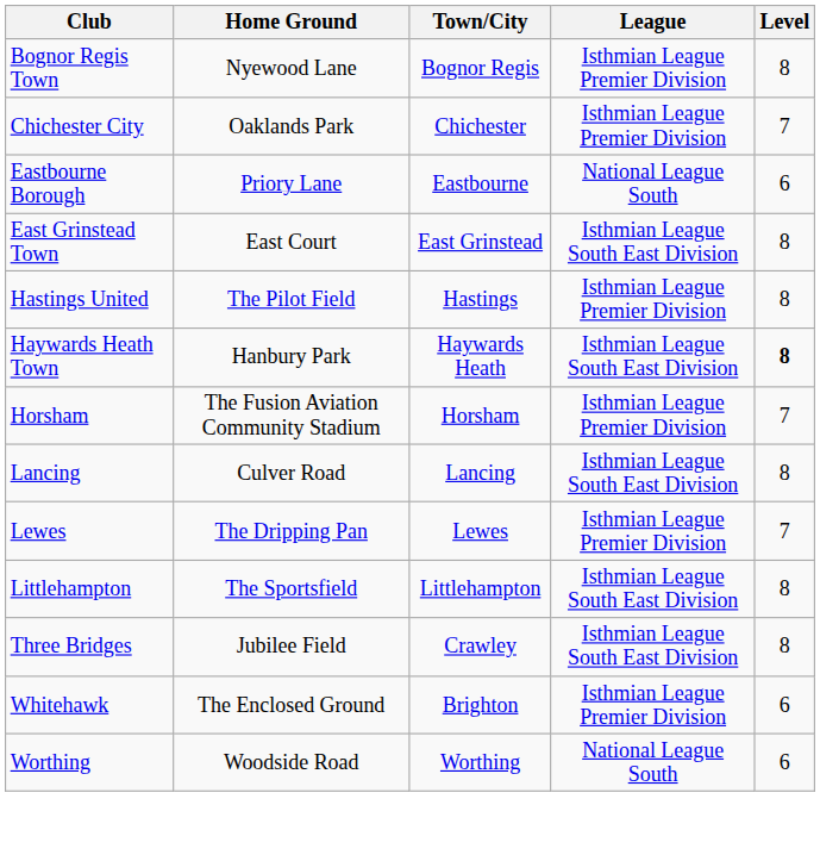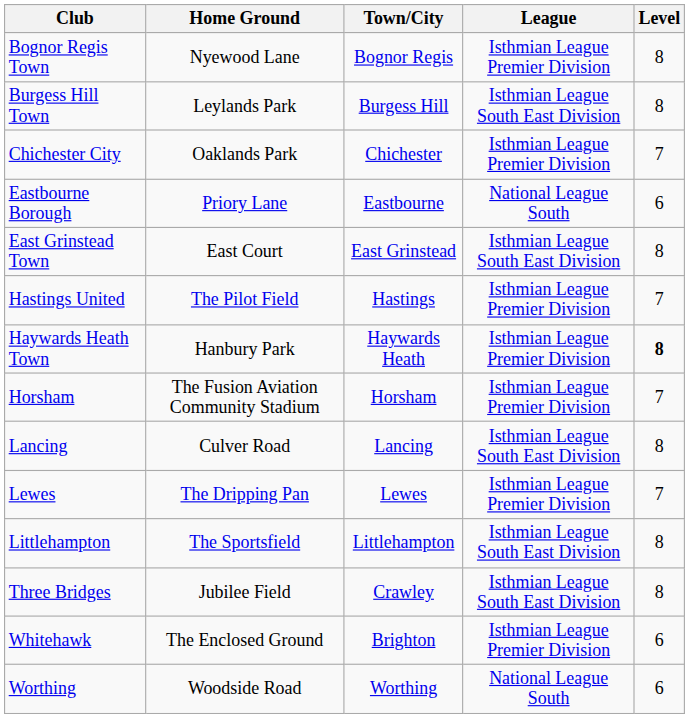+ row: Burgess Hill Town | Leylands Park | Burgess Hill | Isthmian League South East Division | 8
Hastings United | Level: 8 -> 7
Haywards Heath Town | League: Isthmian League South East Division -> Isthmian League Premier Division
